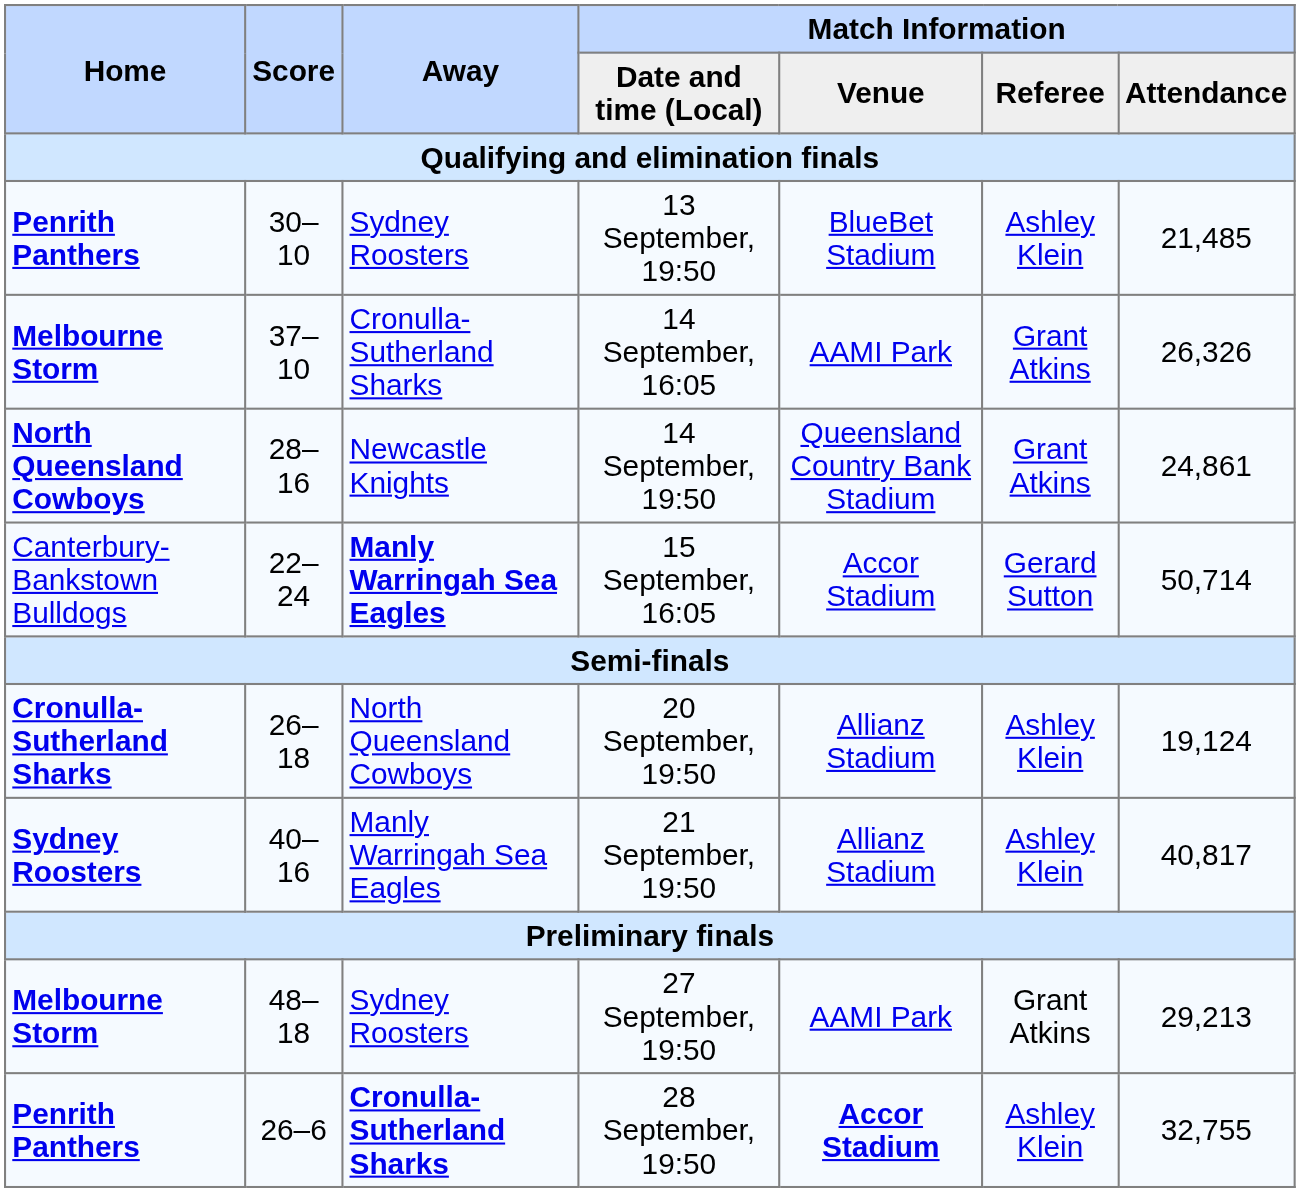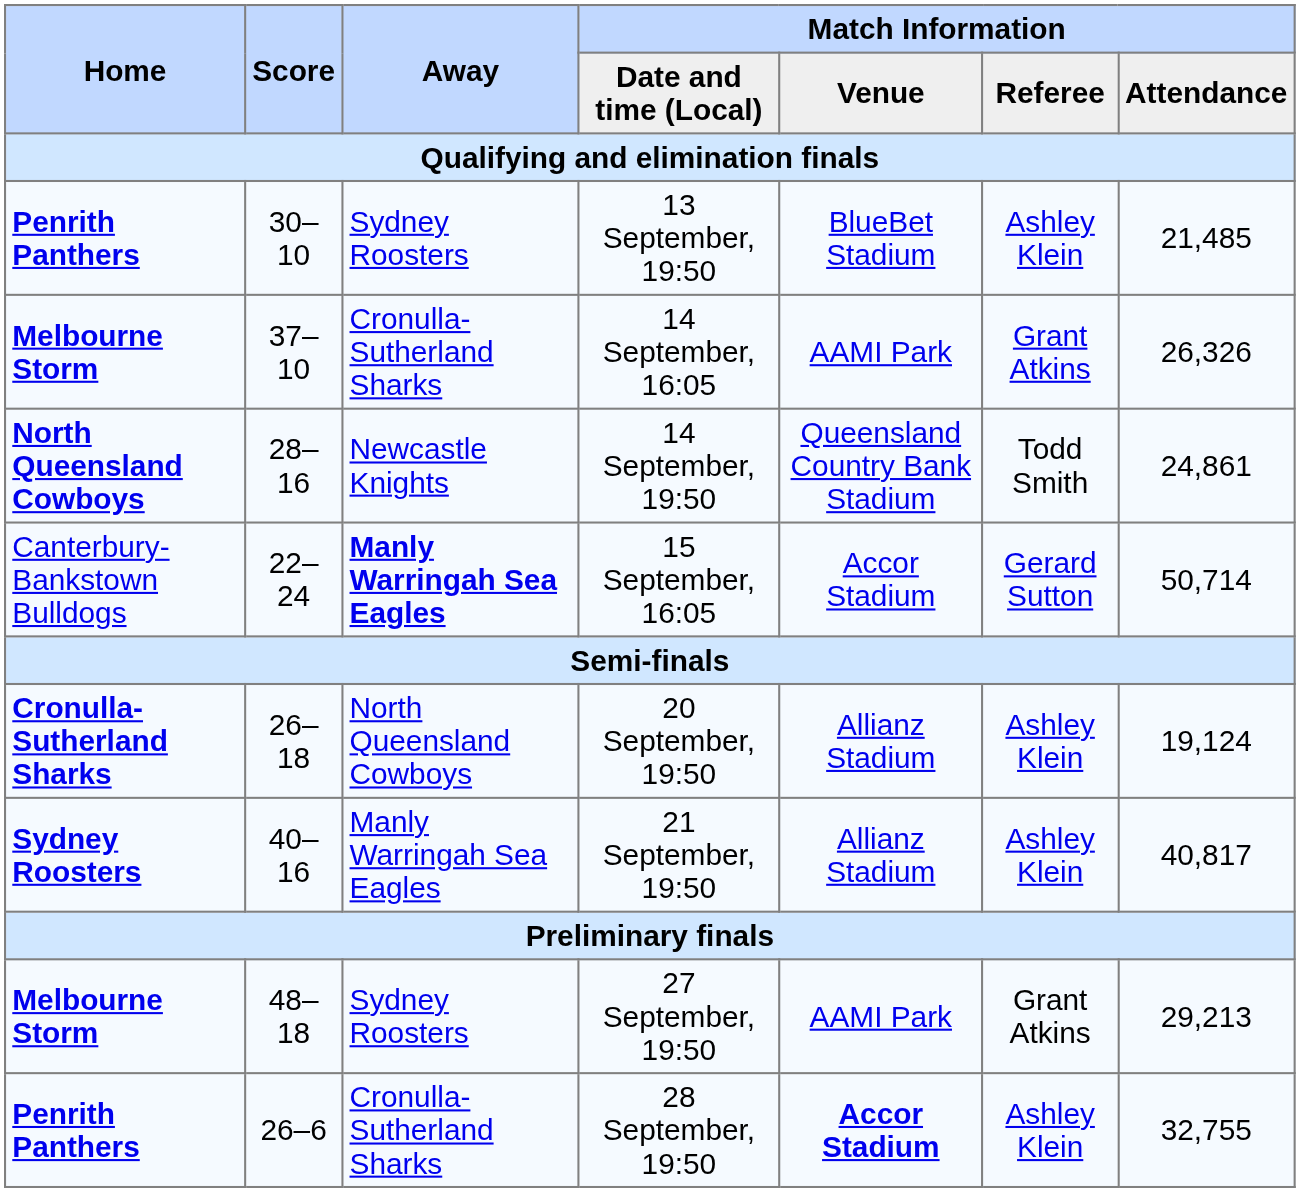14 September, 19:50 | Match Information / Referee: Grant Atkins -> Todd Smith
28 September, 19:50 | Away: bold -> normal
